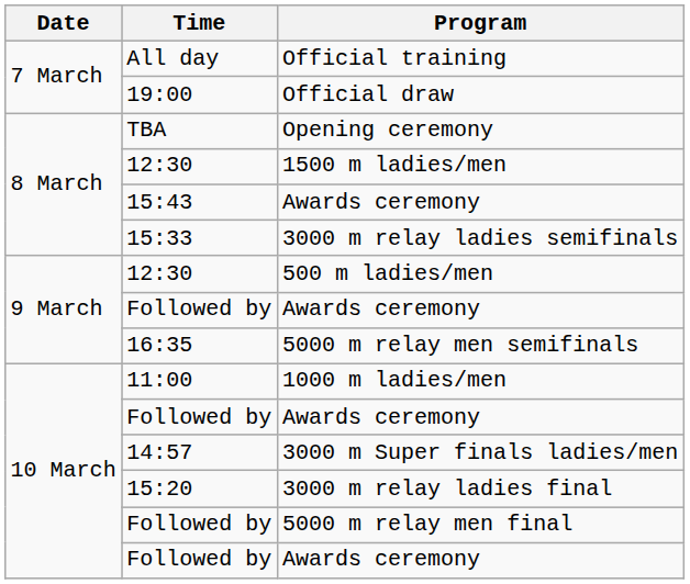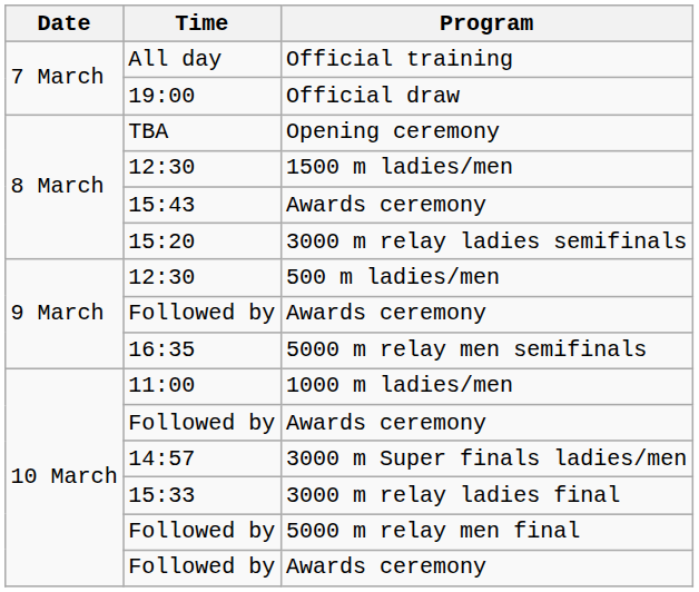3000 m relay ladies semifinals | Time: 15:33 -> 15:20
3000 m relay ladies final | Time: 15:20 -> 15:33
